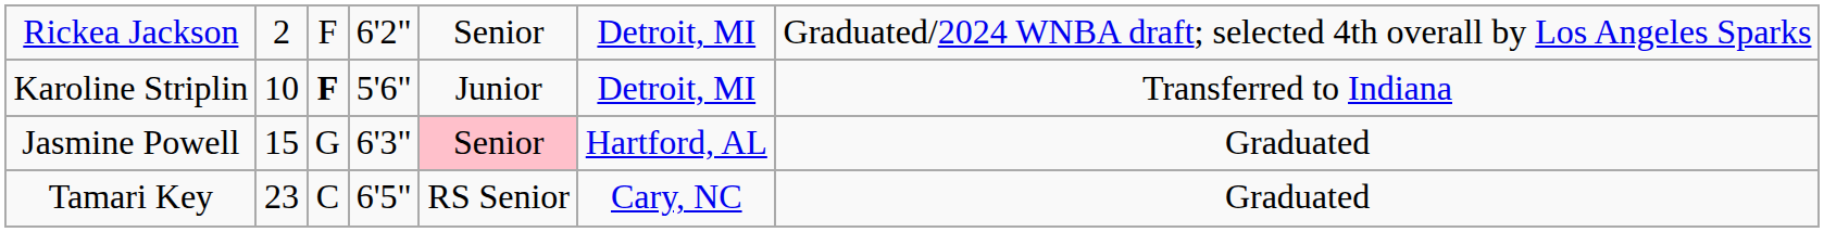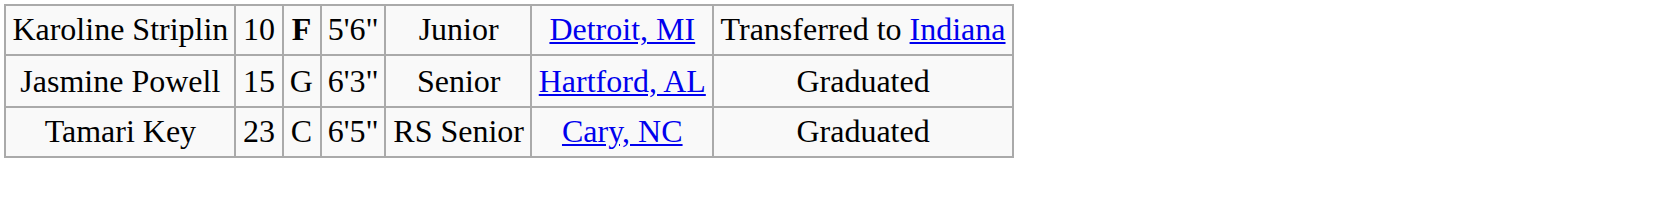- row: Rickea Jackson | 2 | F | 6'2" | Senior | Detroit, MI | Graduated/2024 WNBA draft; selected 4th overall by Los Angeles Sparks
Jasmine Powell | column 5: pink background -> no background
